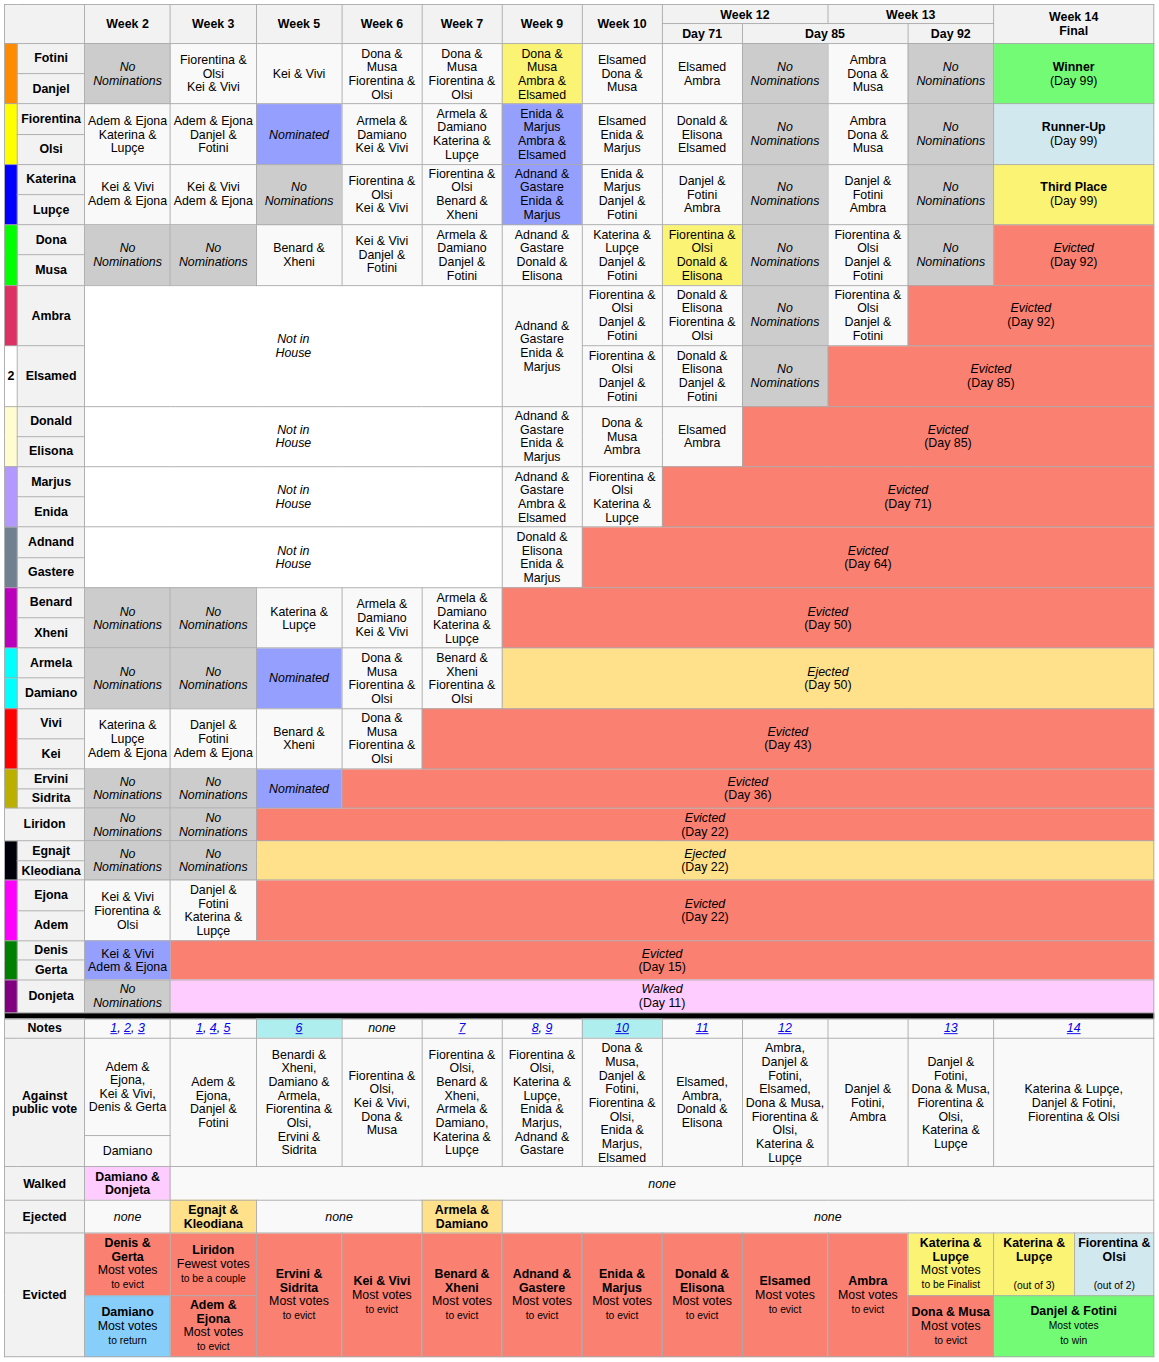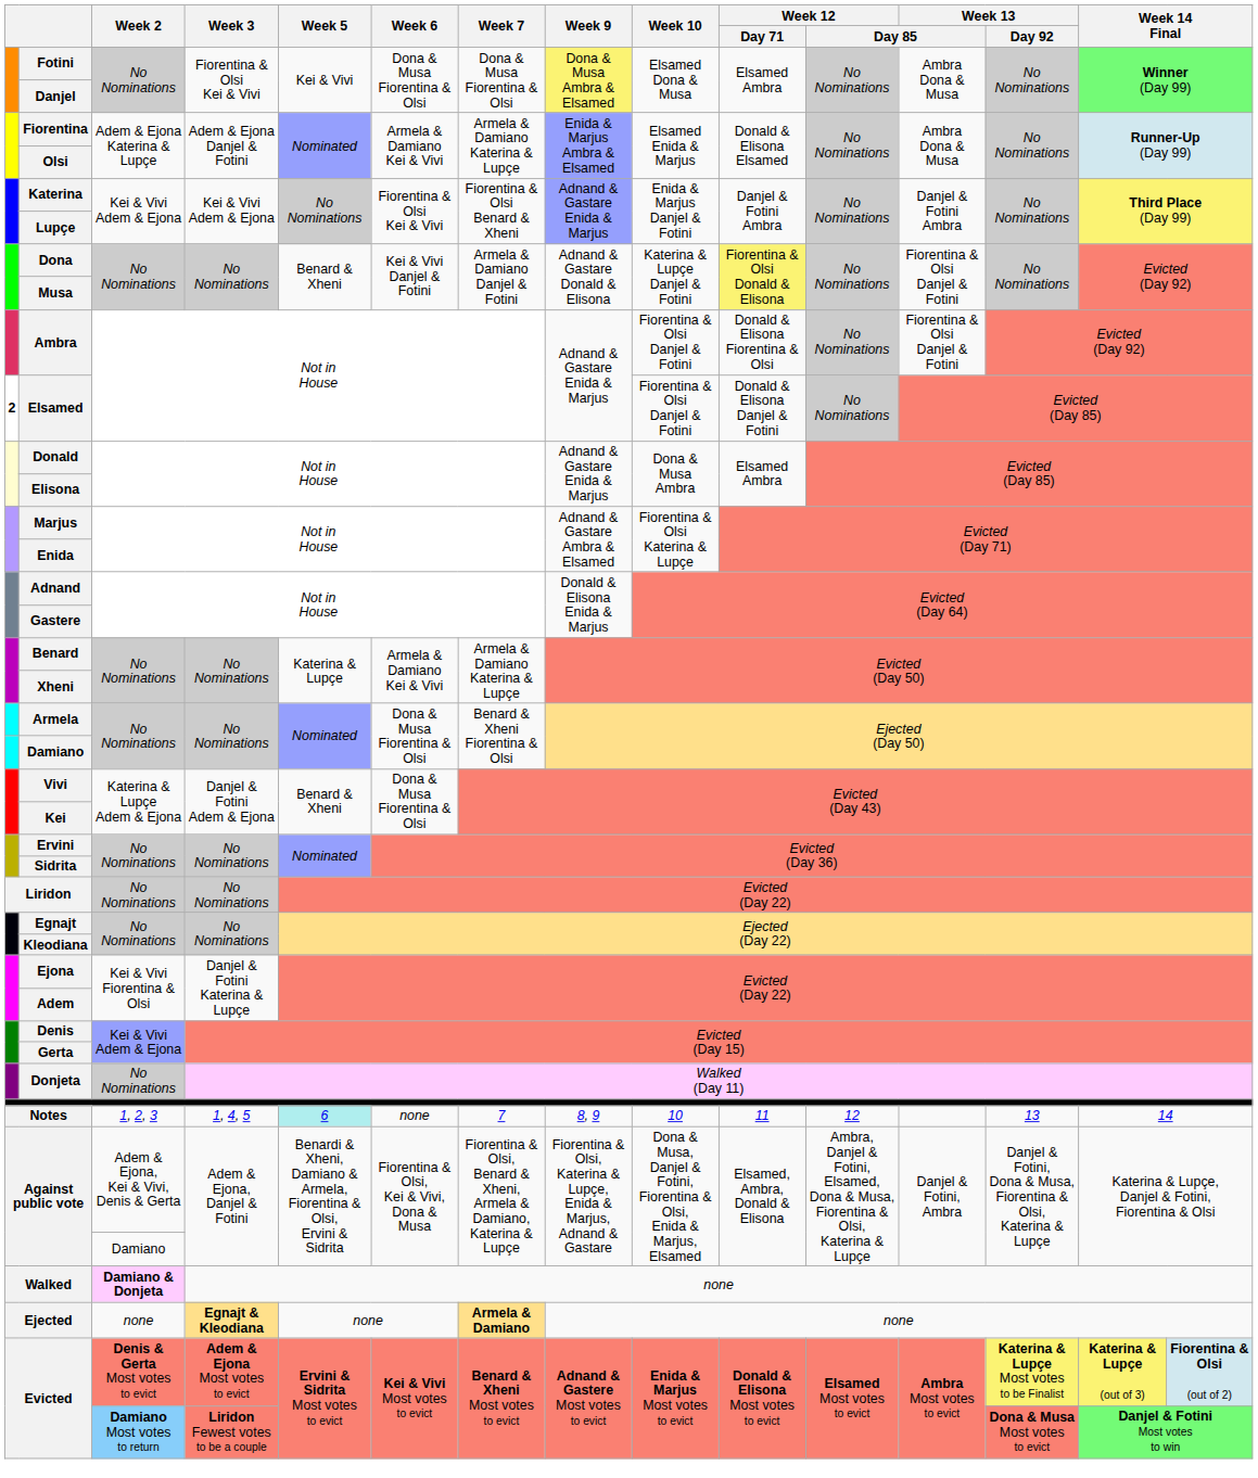Notes | Week 10: paleturquoise background -> no background
Evicted / Denis & Gerta Most votes to evict | Week 3: Liridon Fewest votes to be a couple -> Adem & Ejona Most votes to evict
Evicted / Damiano Most votes to return | Week 3: Adem & Ejona Most votes to evict -> Liridon Fewest votes to be a couple
